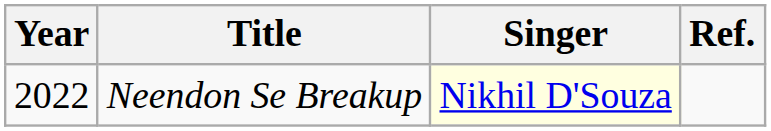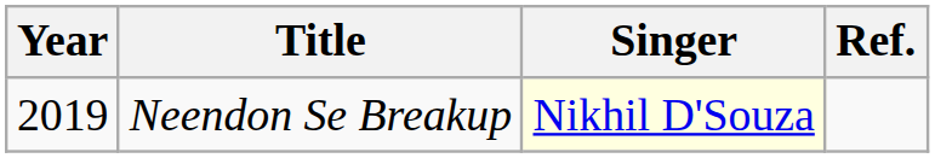Neendon Se Breakup | Year: 2022 -> 2019
